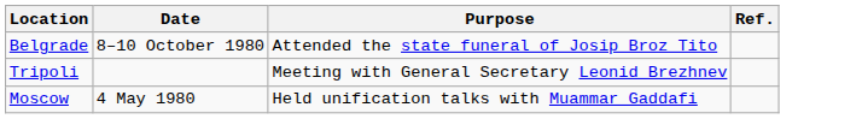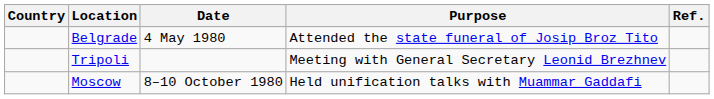+ column: Country
Belgrade | Date: 8–10 October 1980 -> 4 May 1980
Moscow | Date: 4 May 1980 -> 8–10 October 1980
